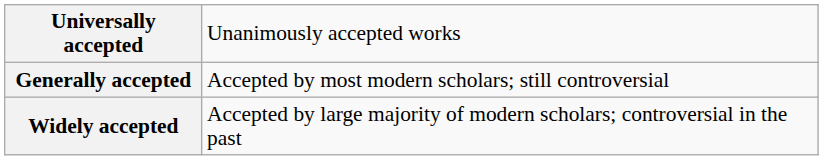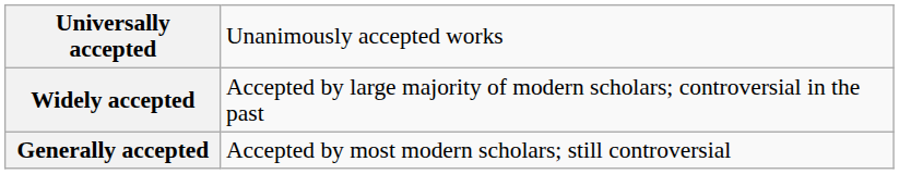rows swapped: Widely accepted <-> Generally accepted
